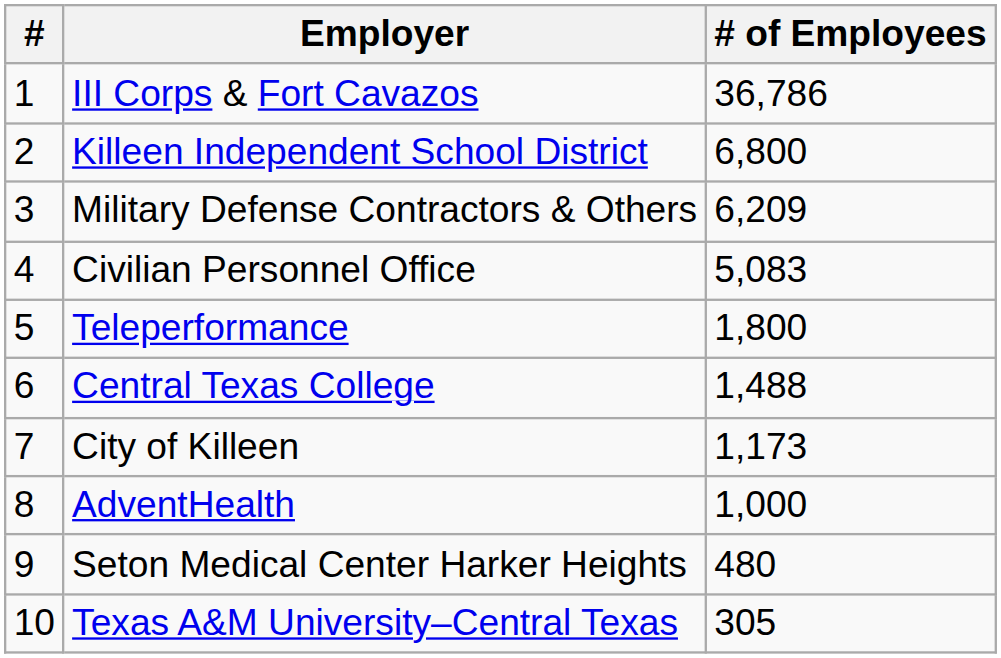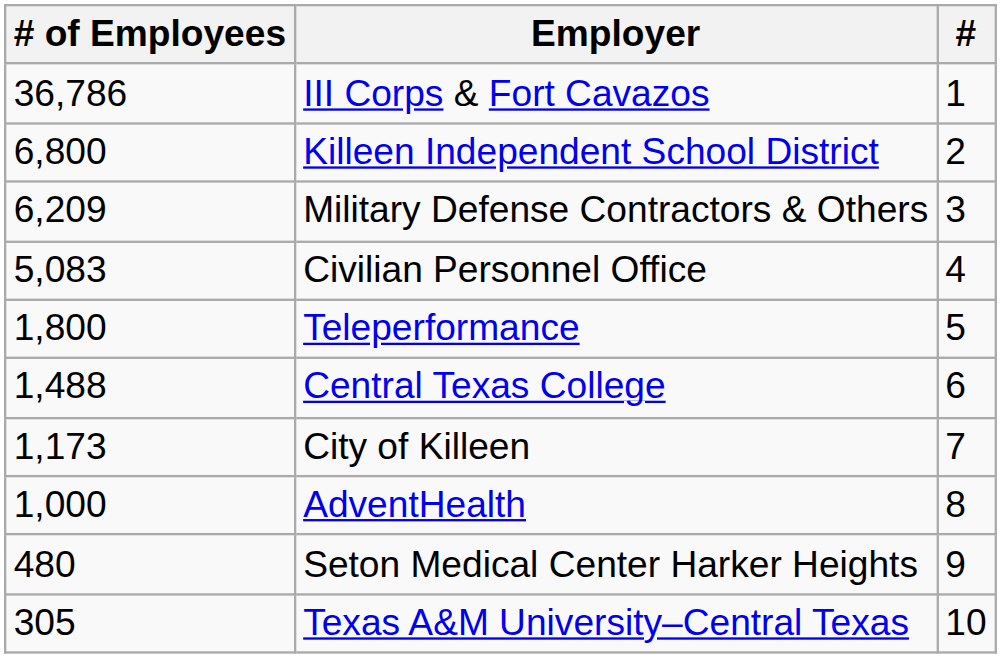columns swapped: # <-> # of Employees
